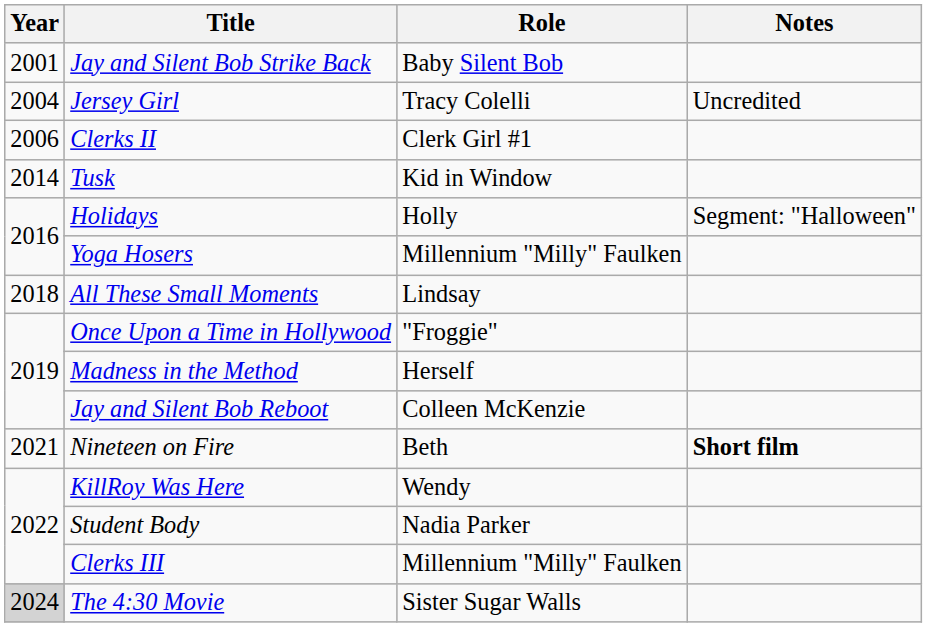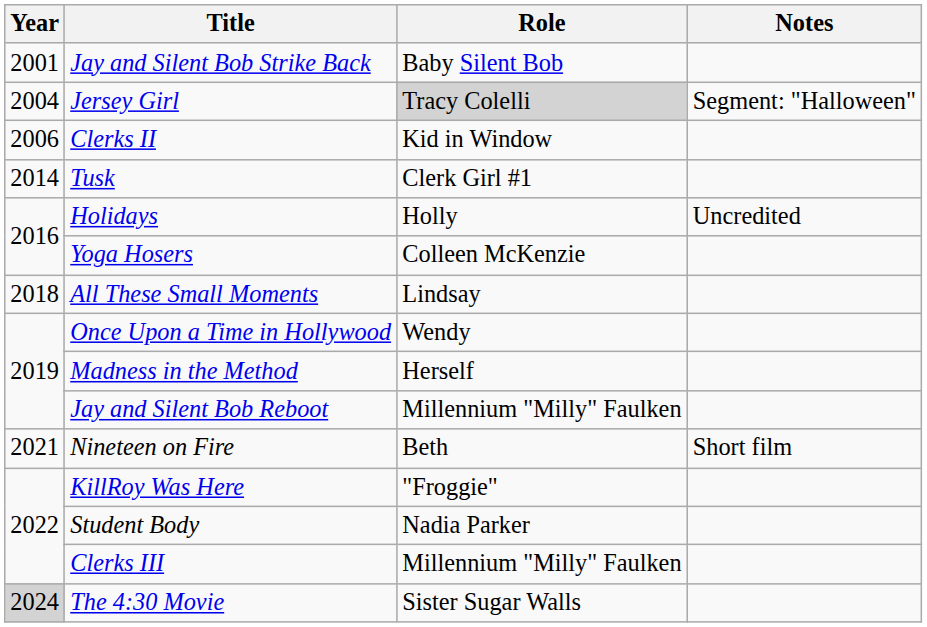Jersey Girl | Role: no background -> lightgrey background
Jersey Girl | Notes: Uncredited -> Segment: "Halloween"
Clerks II | Role: Clerk Girl #1 -> Kid in Window
Tusk | Role: Kid in Window -> Clerk Girl #1
Holidays | Notes: Segment: "Halloween" -> Uncredited
Yoga Hosers | Role: Millennium "Milly" Faulken -> Colleen McKenzie
Once Upon a Time in Hollywood | Role: "Froggie" -> Wendy
Jay and Silent Bob Reboot | Role: Colleen McKenzie -> Millennium "Milly" Faulken
Nineteen on Fire | Notes: bold -> normal
KillRoy Was Here | Role: Wendy -> "Froggie"
